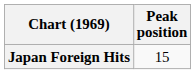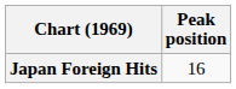Japan Foreign Hits | Peak position: 15 -> 16
